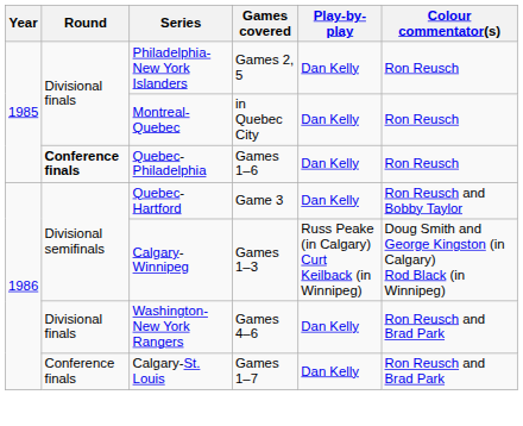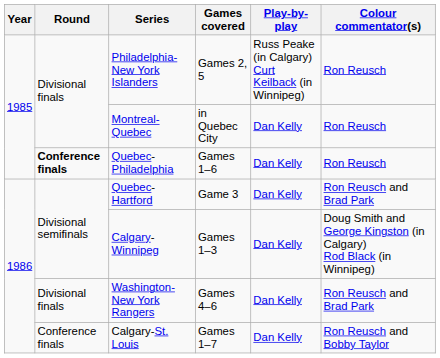Philadelphia-New York Islanders | Play-by-play: Dan Kelly -> Russ Peake (in Calgary) Curt Keilback (in Winnipeg)
Quebec-Hartford | Colour commentator(s): Ron Reusch and Bobby Taylor -> Ron Reusch and Brad Park
Calgary-Winnipeg | Play-by-play: Russ Peake (in Calgary) Curt Keilback (in Winnipeg) -> Dan Kelly
Calgary-St. Louis | Colour commentator(s): Ron Reusch and Brad Park -> Ron Reusch and Bobby Taylor
